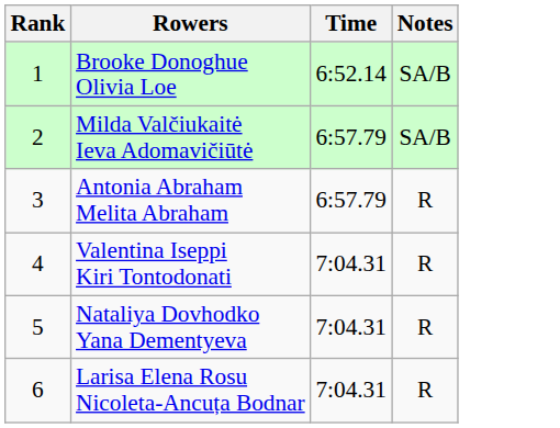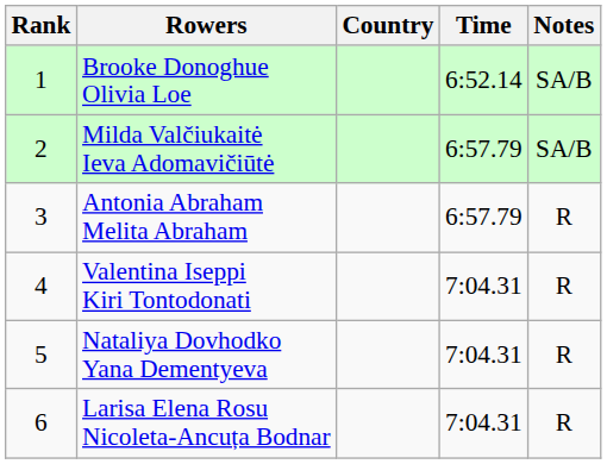+ column: Country
